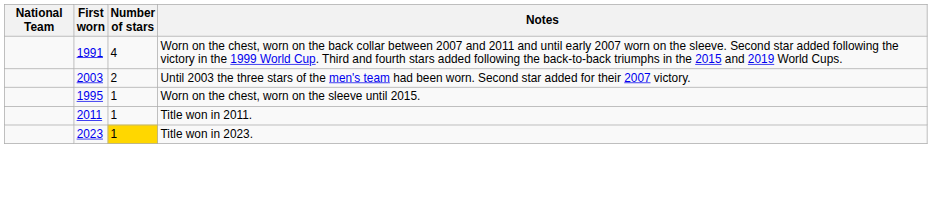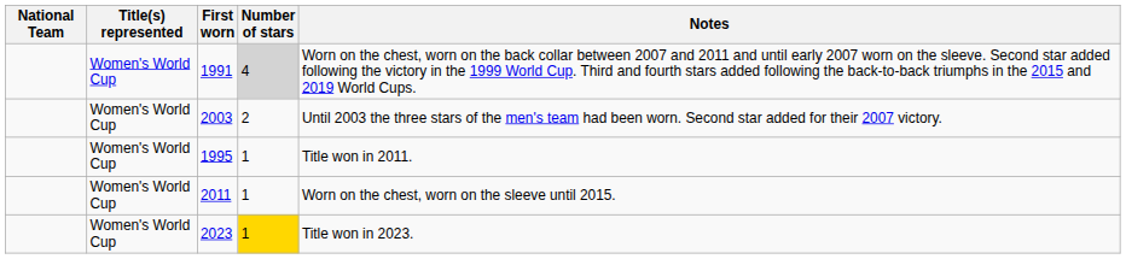+ column: Title(s) represented | Women's World Cup | Women's World Cup | Women's World Cup | Women's World Cup | Women's World Cup
1991 | Number of stars: no background -> lightgrey background
1995 | Notes: Worn on the chest, worn on the sleeve until 2015. -> Title won in 2011.
2011 | Notes: Title won in 2011. -> Worn on the chest, worn on the sleeve until 2015.
